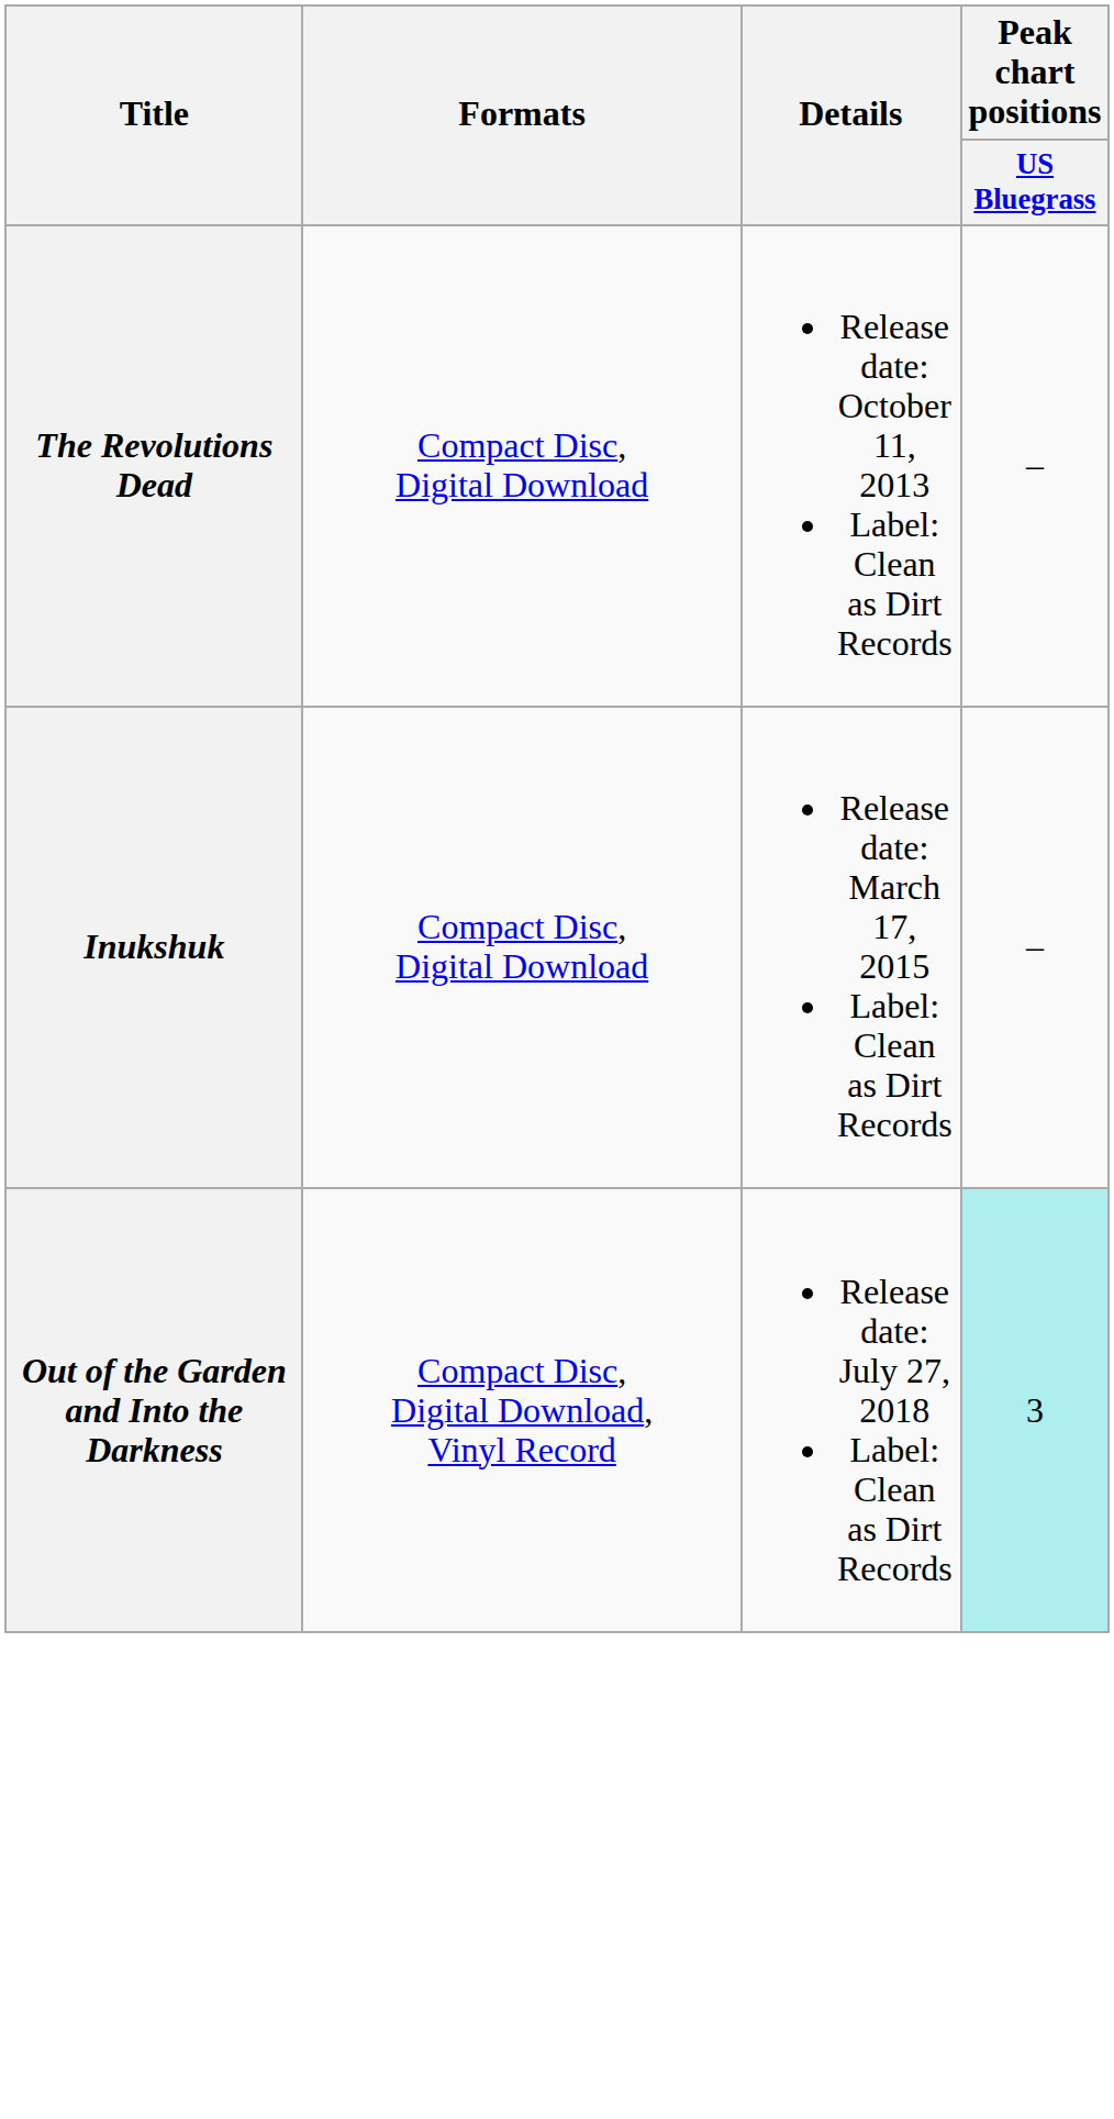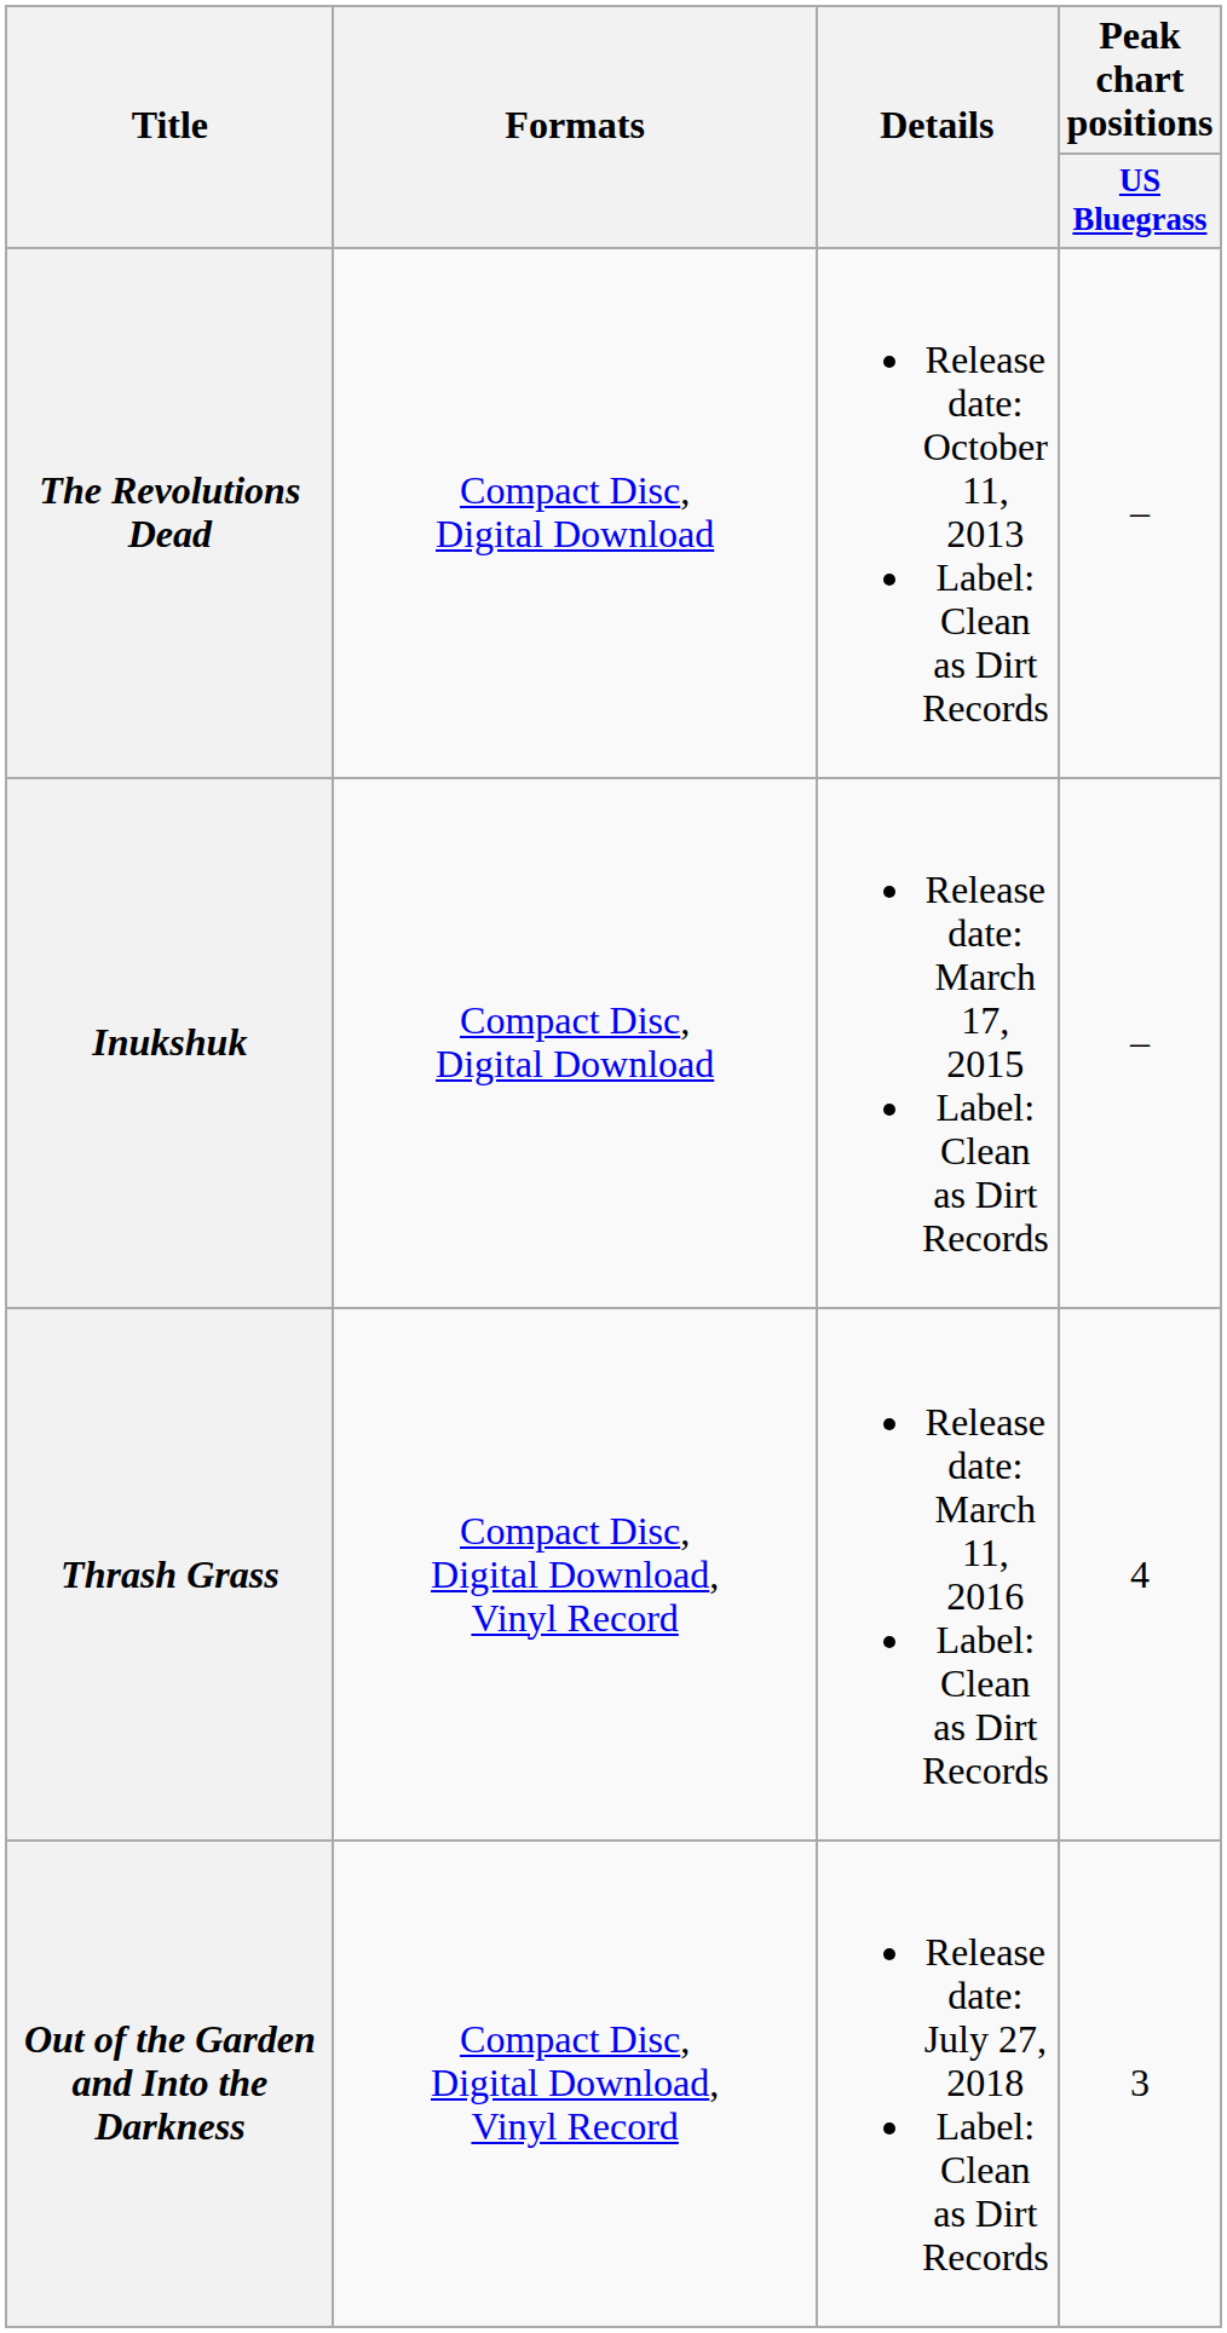+ row: Thrash Grass | Compact Disc, Digital Download, Vinyl Record | Release date: March 11, 2016 Label: Clean as Dirt Records | 4
Out of the Garden and Into the Darkness | Peak chart positions / US Bluegrass: paleturquoise background -> no background
